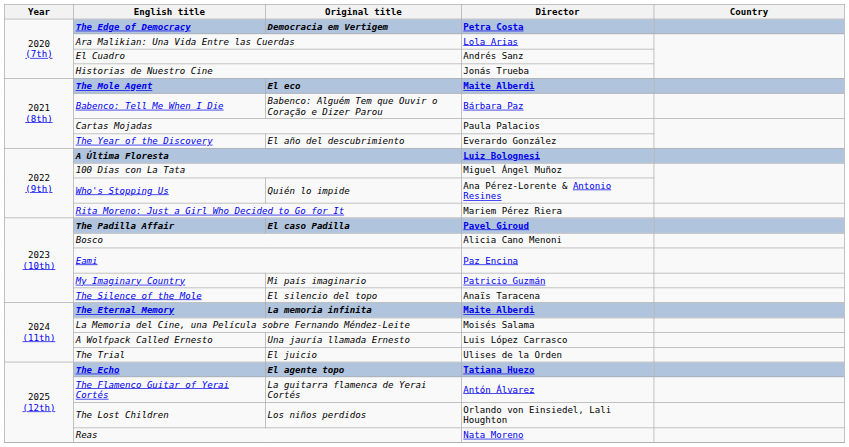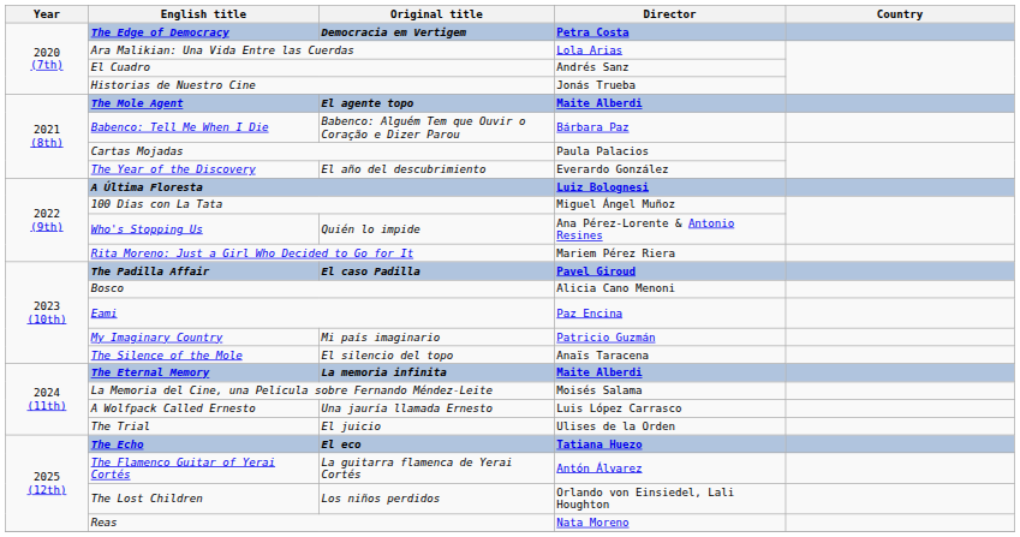The Mole Agent | Original title: El eco -> El agente topo
The Echo | Original title: El agente topo -> El eco
